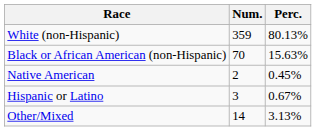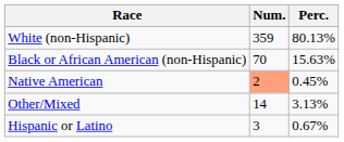Native American | Num.: no background -> lightsalmon background
rows swapped: Other/Mixed <-> Hispanic or Latino
